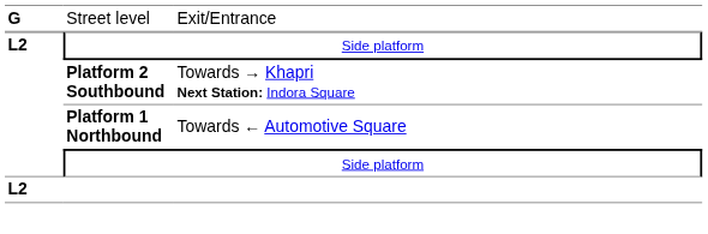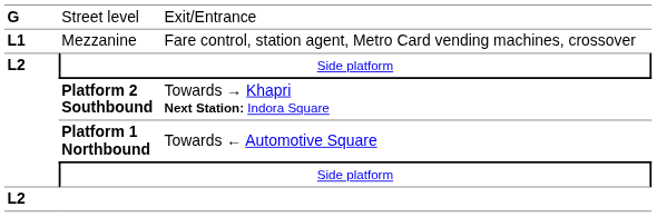+ row: L1 | Mezzanine | Fare control, station agent, Metro Card vending machines, crossover
